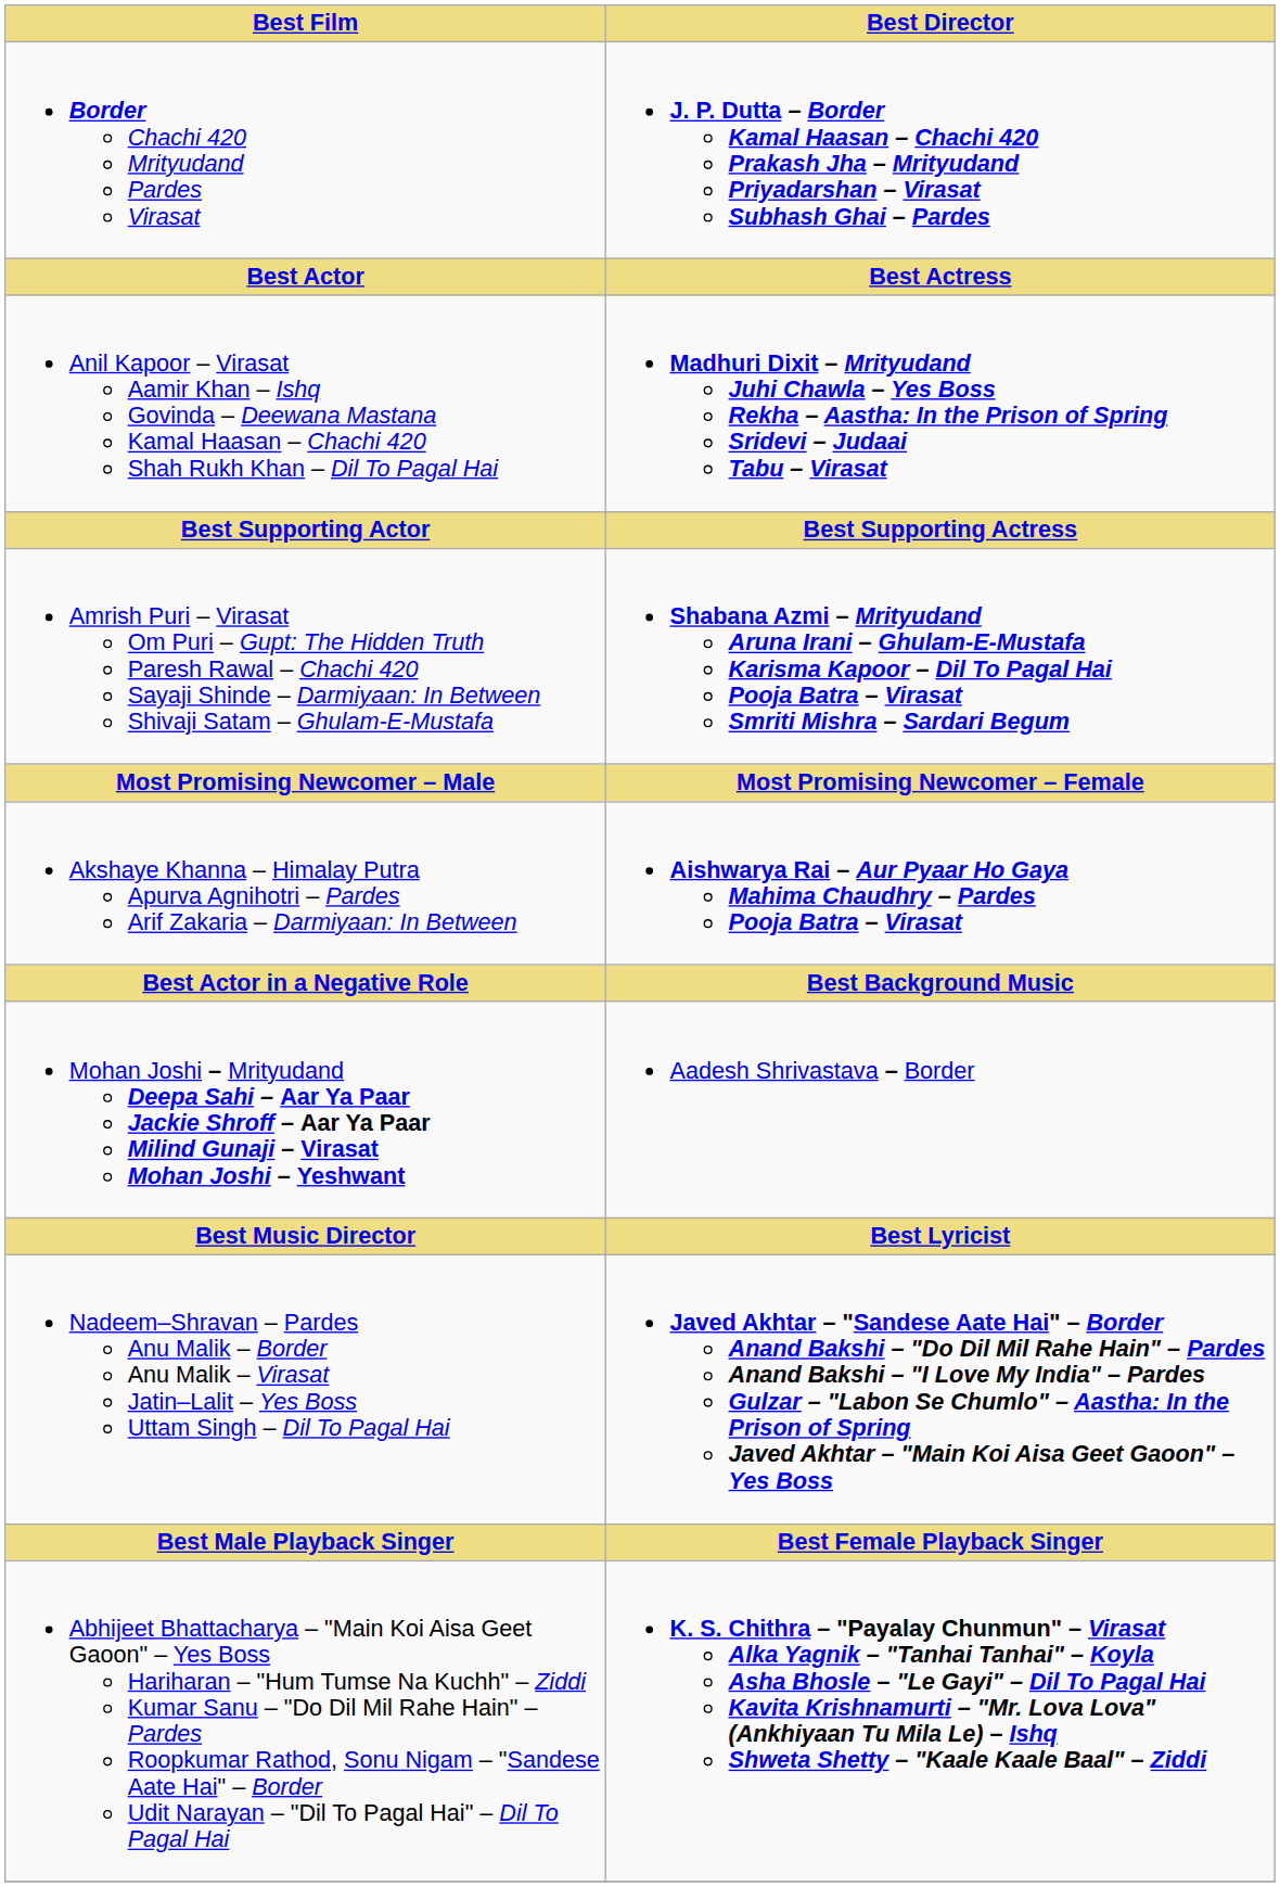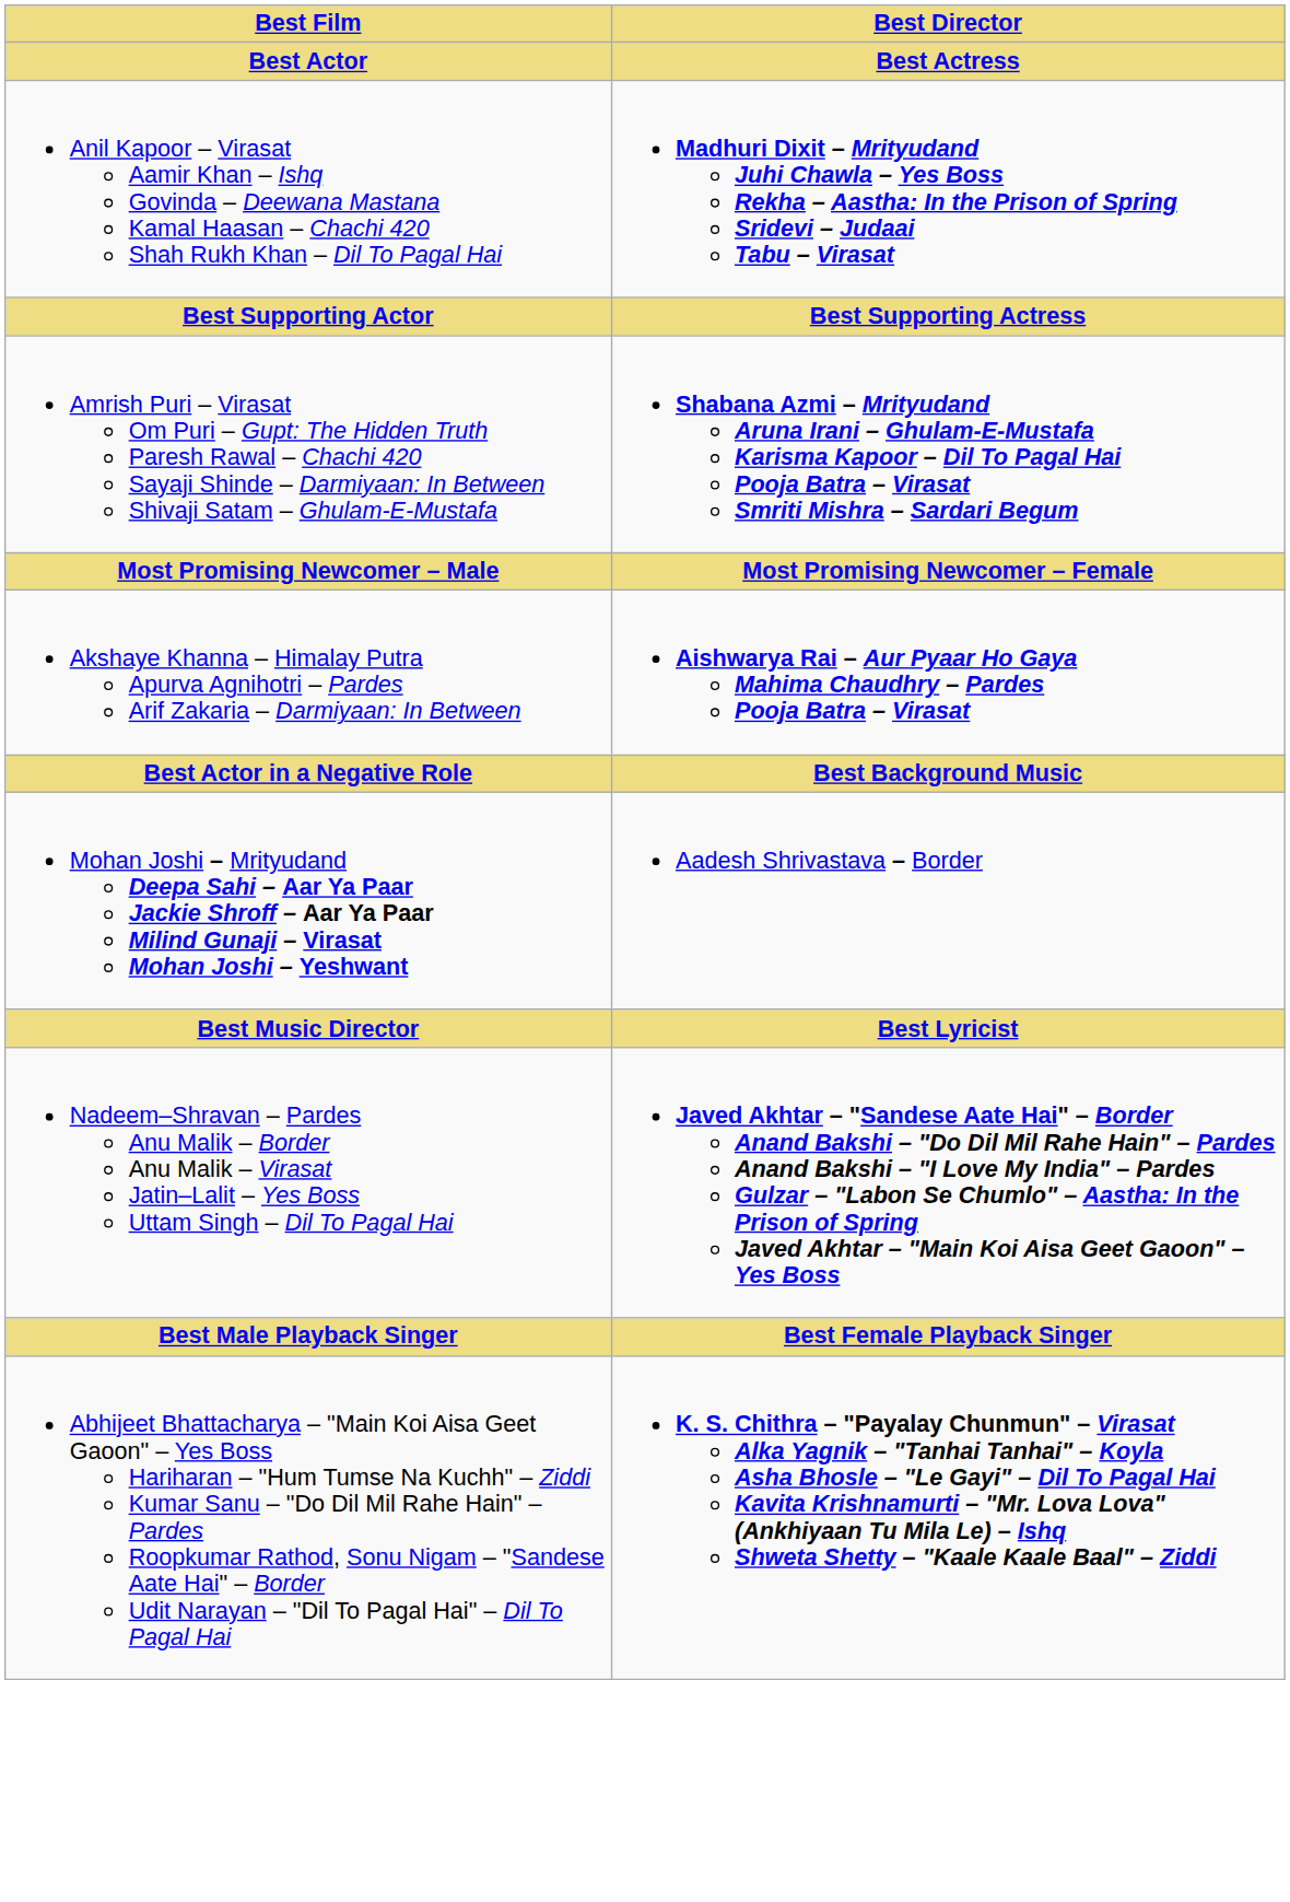- row: Border Chachi 420 Mrityudand Pardes Virasat | J. P. Dutta – Border Kamal Haasan – Chachi 420 Prakash Jha – Mrityudand Priyadarshan – Virasat Subhash Ghai – Pardes
